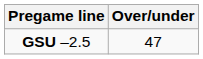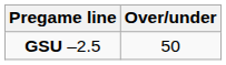GSU –2.5 | Over/under: 47 -> 50
